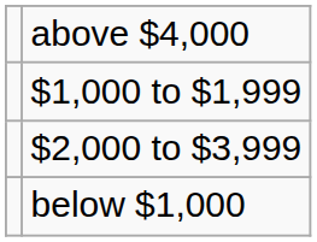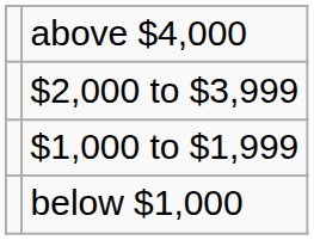rows swapped: $2,000 to $3,999 <-> $1,000 to $1,999
